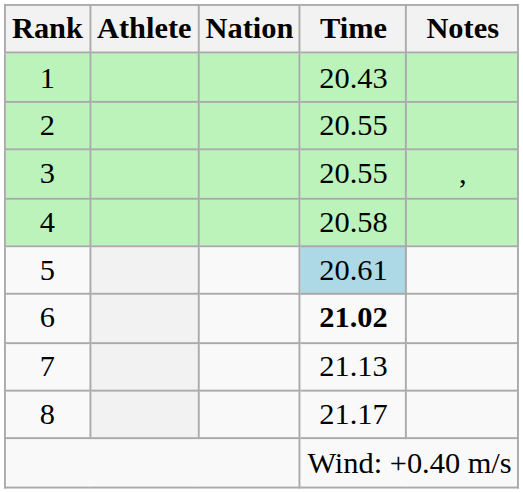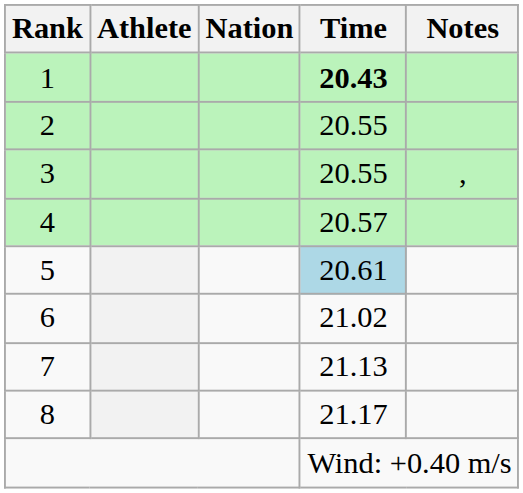1 | Time: normal -> bold
4 | Time: 20.58 -> 20.57
6 | Time: bold -> normal
